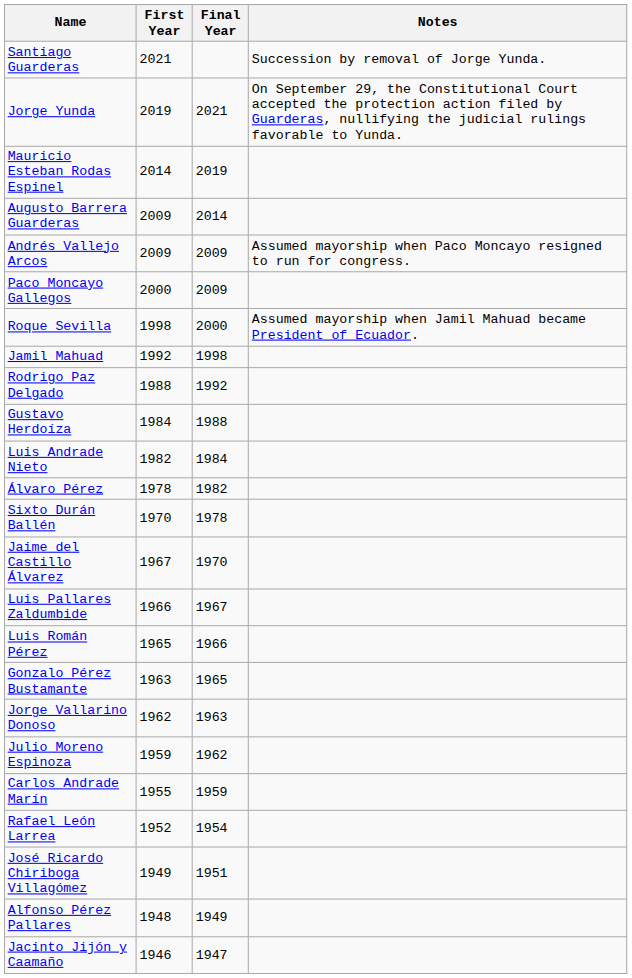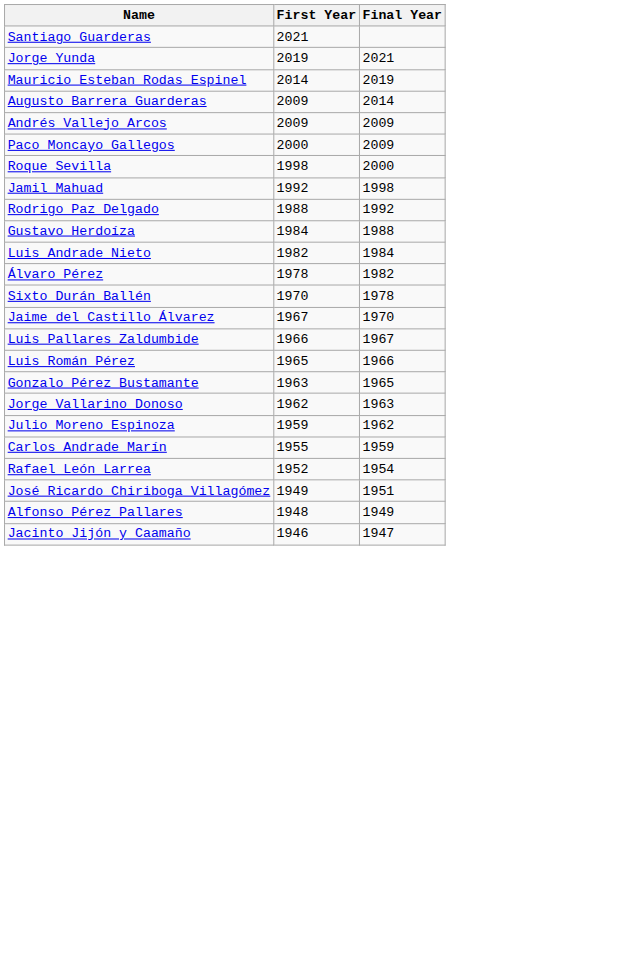- column: Notes | Succession by removal of Jorge Yunda. | On September 29, the Constitutional Court accepted the protection action filed by Guarderas, nullifying the judicial rulings favorable to Yunda. | Assumed mayorship when Paco Moncayo resigned to run for congress. | Assumed mayorship when Jamil Mahuad became President of Ecuador.
